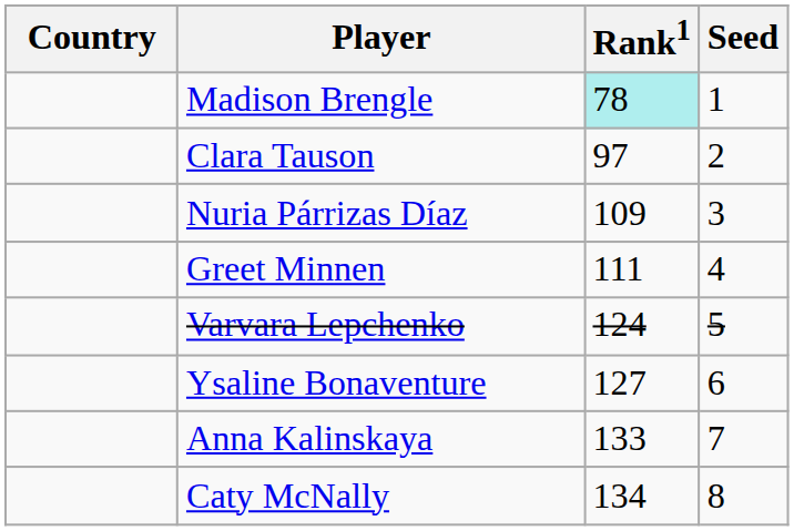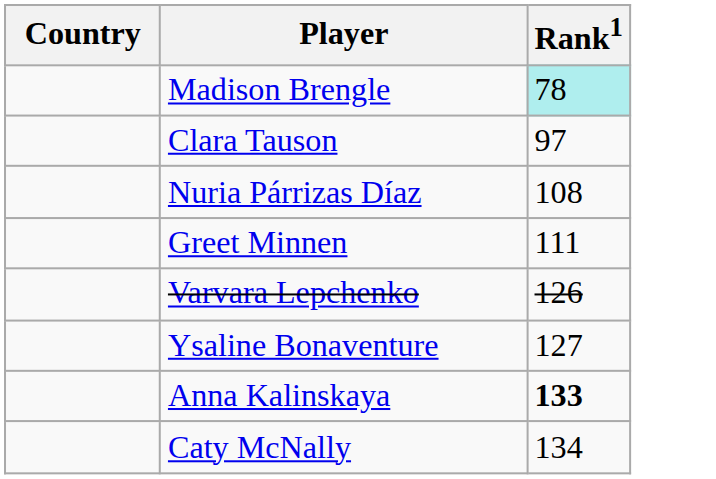- column: Seed | 1 | 2 | 3 | 4 | 5 | 6 | 7 | 8
Nuria Párrizas Díaz | Rank1: 109 -> 108
Varvara Lepchenko | Rank1: 124 -> 126
Anna Kalinskaya | Rank1: normal -> bold
